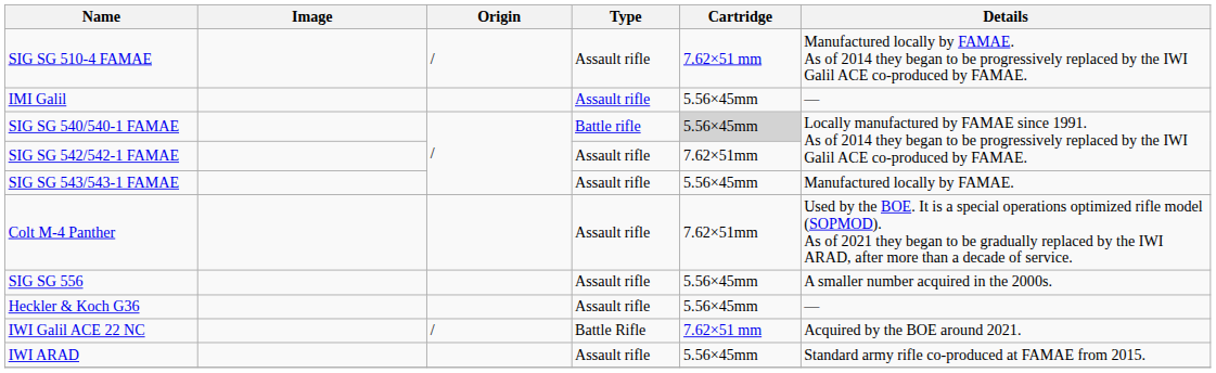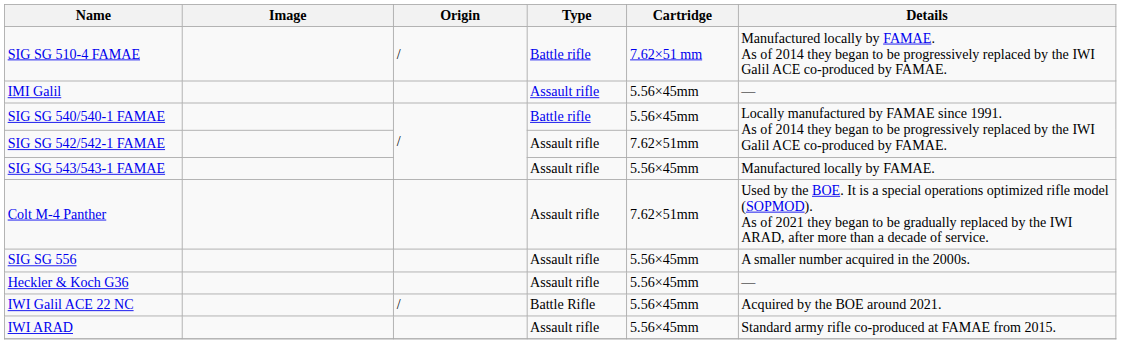SIG SG 510-4 FAMAE | Type: Assault rifle -> Battle rifle
SIG SG 540/540-1 FAMAE | Cartridge: lightgrey background -> no background
IWI Galil ACE 22 NC | Cartridge: 7.62×51 mm -> 5.56×45mm
